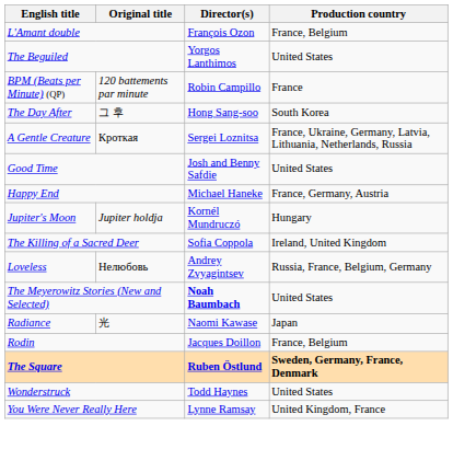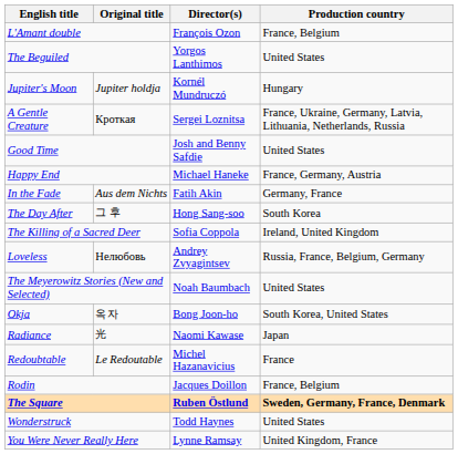- row: BPM (Beats per Minute) (QP) | 120 battements par minute | Robin Campillo | France
rows swapped: The Day After <-> Jupiter's Moon
+ row: In the Fade | Aus dem Nichts | Fatih Akin | Germany, France
The Meyerowitz Stories (New and Selected) | Director(s): bold -> normal
+ row: Okja | 옥자 | Bong Joon-ho | South Korea, United States
+ row: Redoubtable | Le Redoutable | Michel Hazanavicius | France
